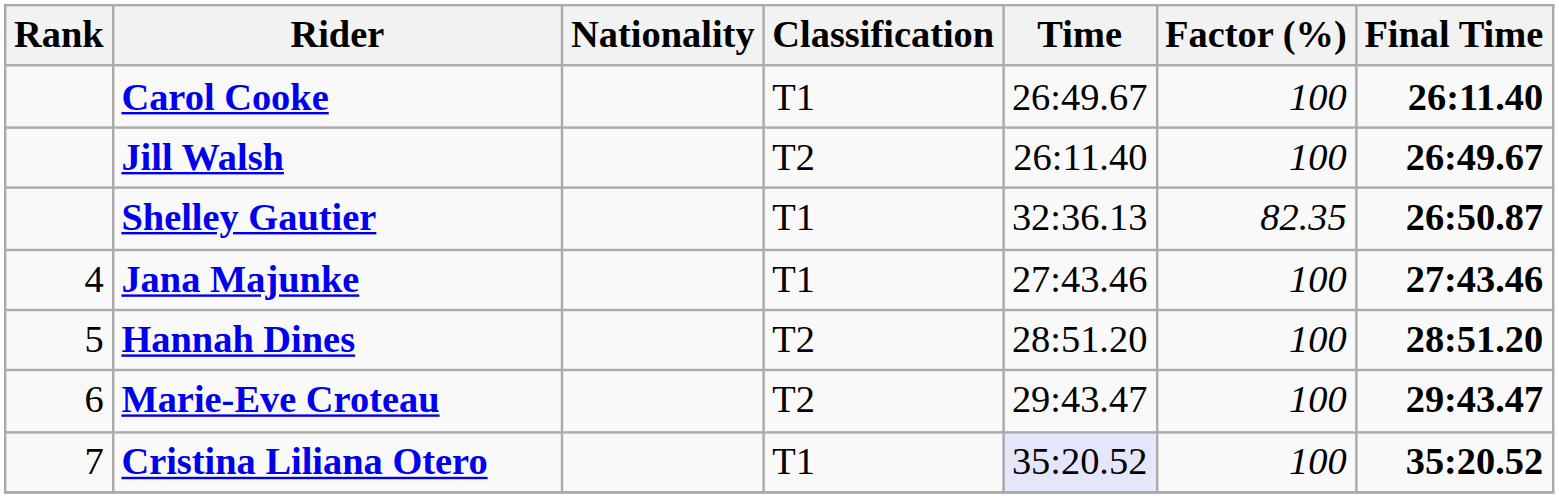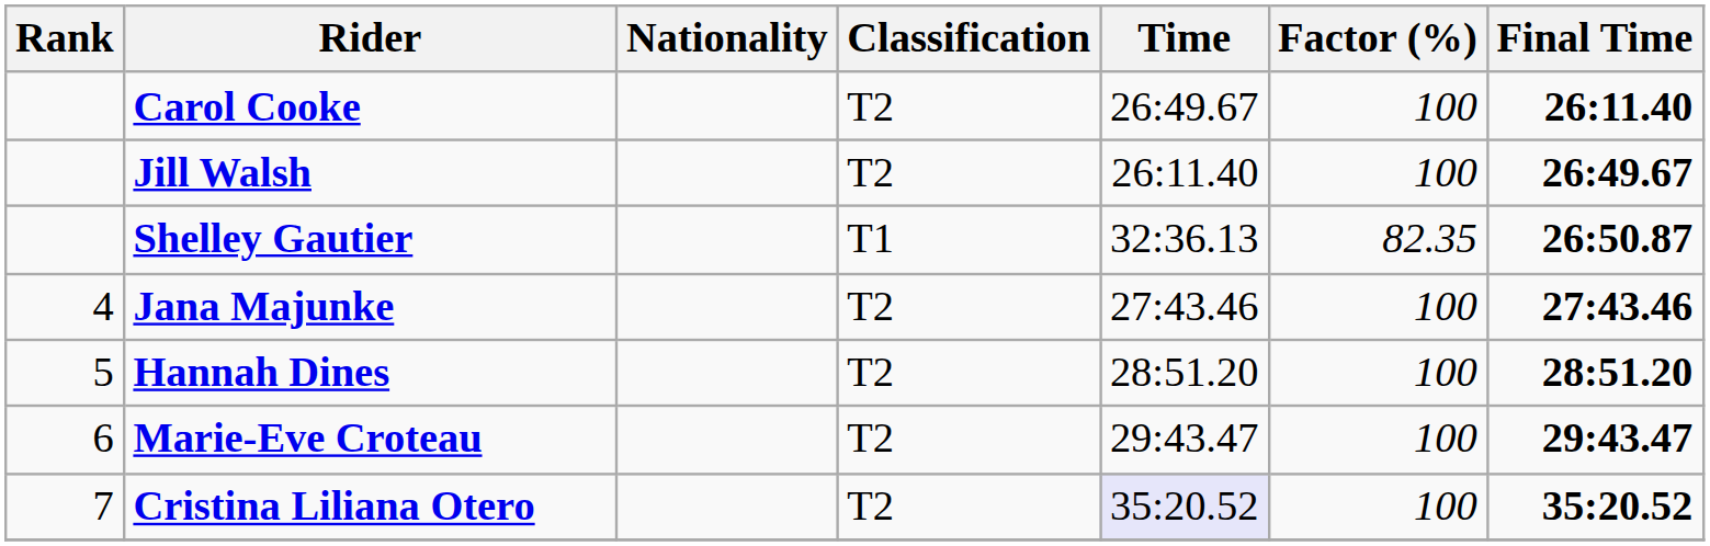Carol Cooke | Classification: T1 -> T2
Jana Majunke | Classification: T1 -> T2
Cristina Liliana Otero | Classification: T1 -> T2
